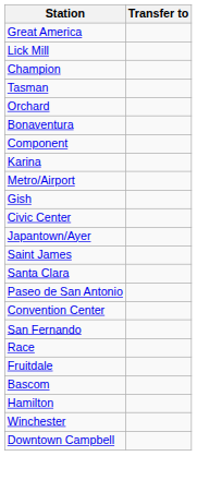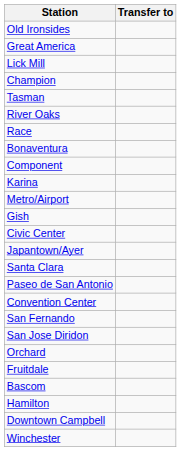+ row: Old Ironsides
+ row: River Oaks
rows swapped: Orchard <-> Race
- row: Saint James
+ row: San Jose Diridon
rows swapped: Downtown Campbell <-> Winchester
